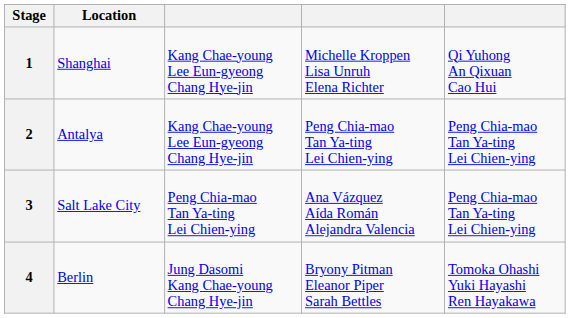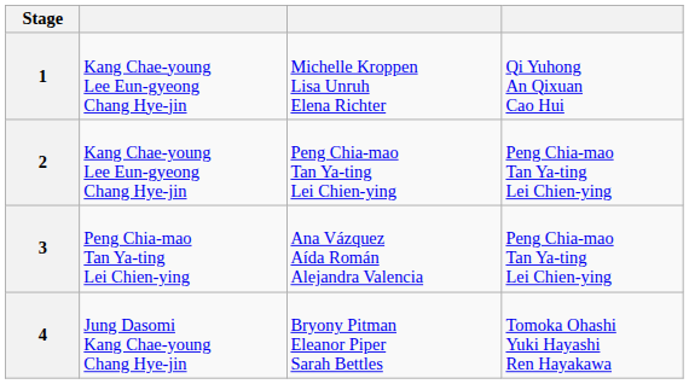- column: Location | Shanghai | Antalya | Salt Lake City | Berlin
